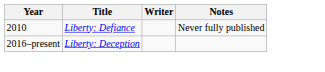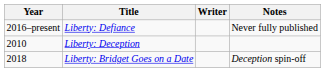Liberty: Defiance | Year: 2010 -> 2016–present
Liberty: Deception | Year: 2016–present -> 2010
+ row: 2018 | Liberty: Bridget Goes on a Date | Deception spin-off
